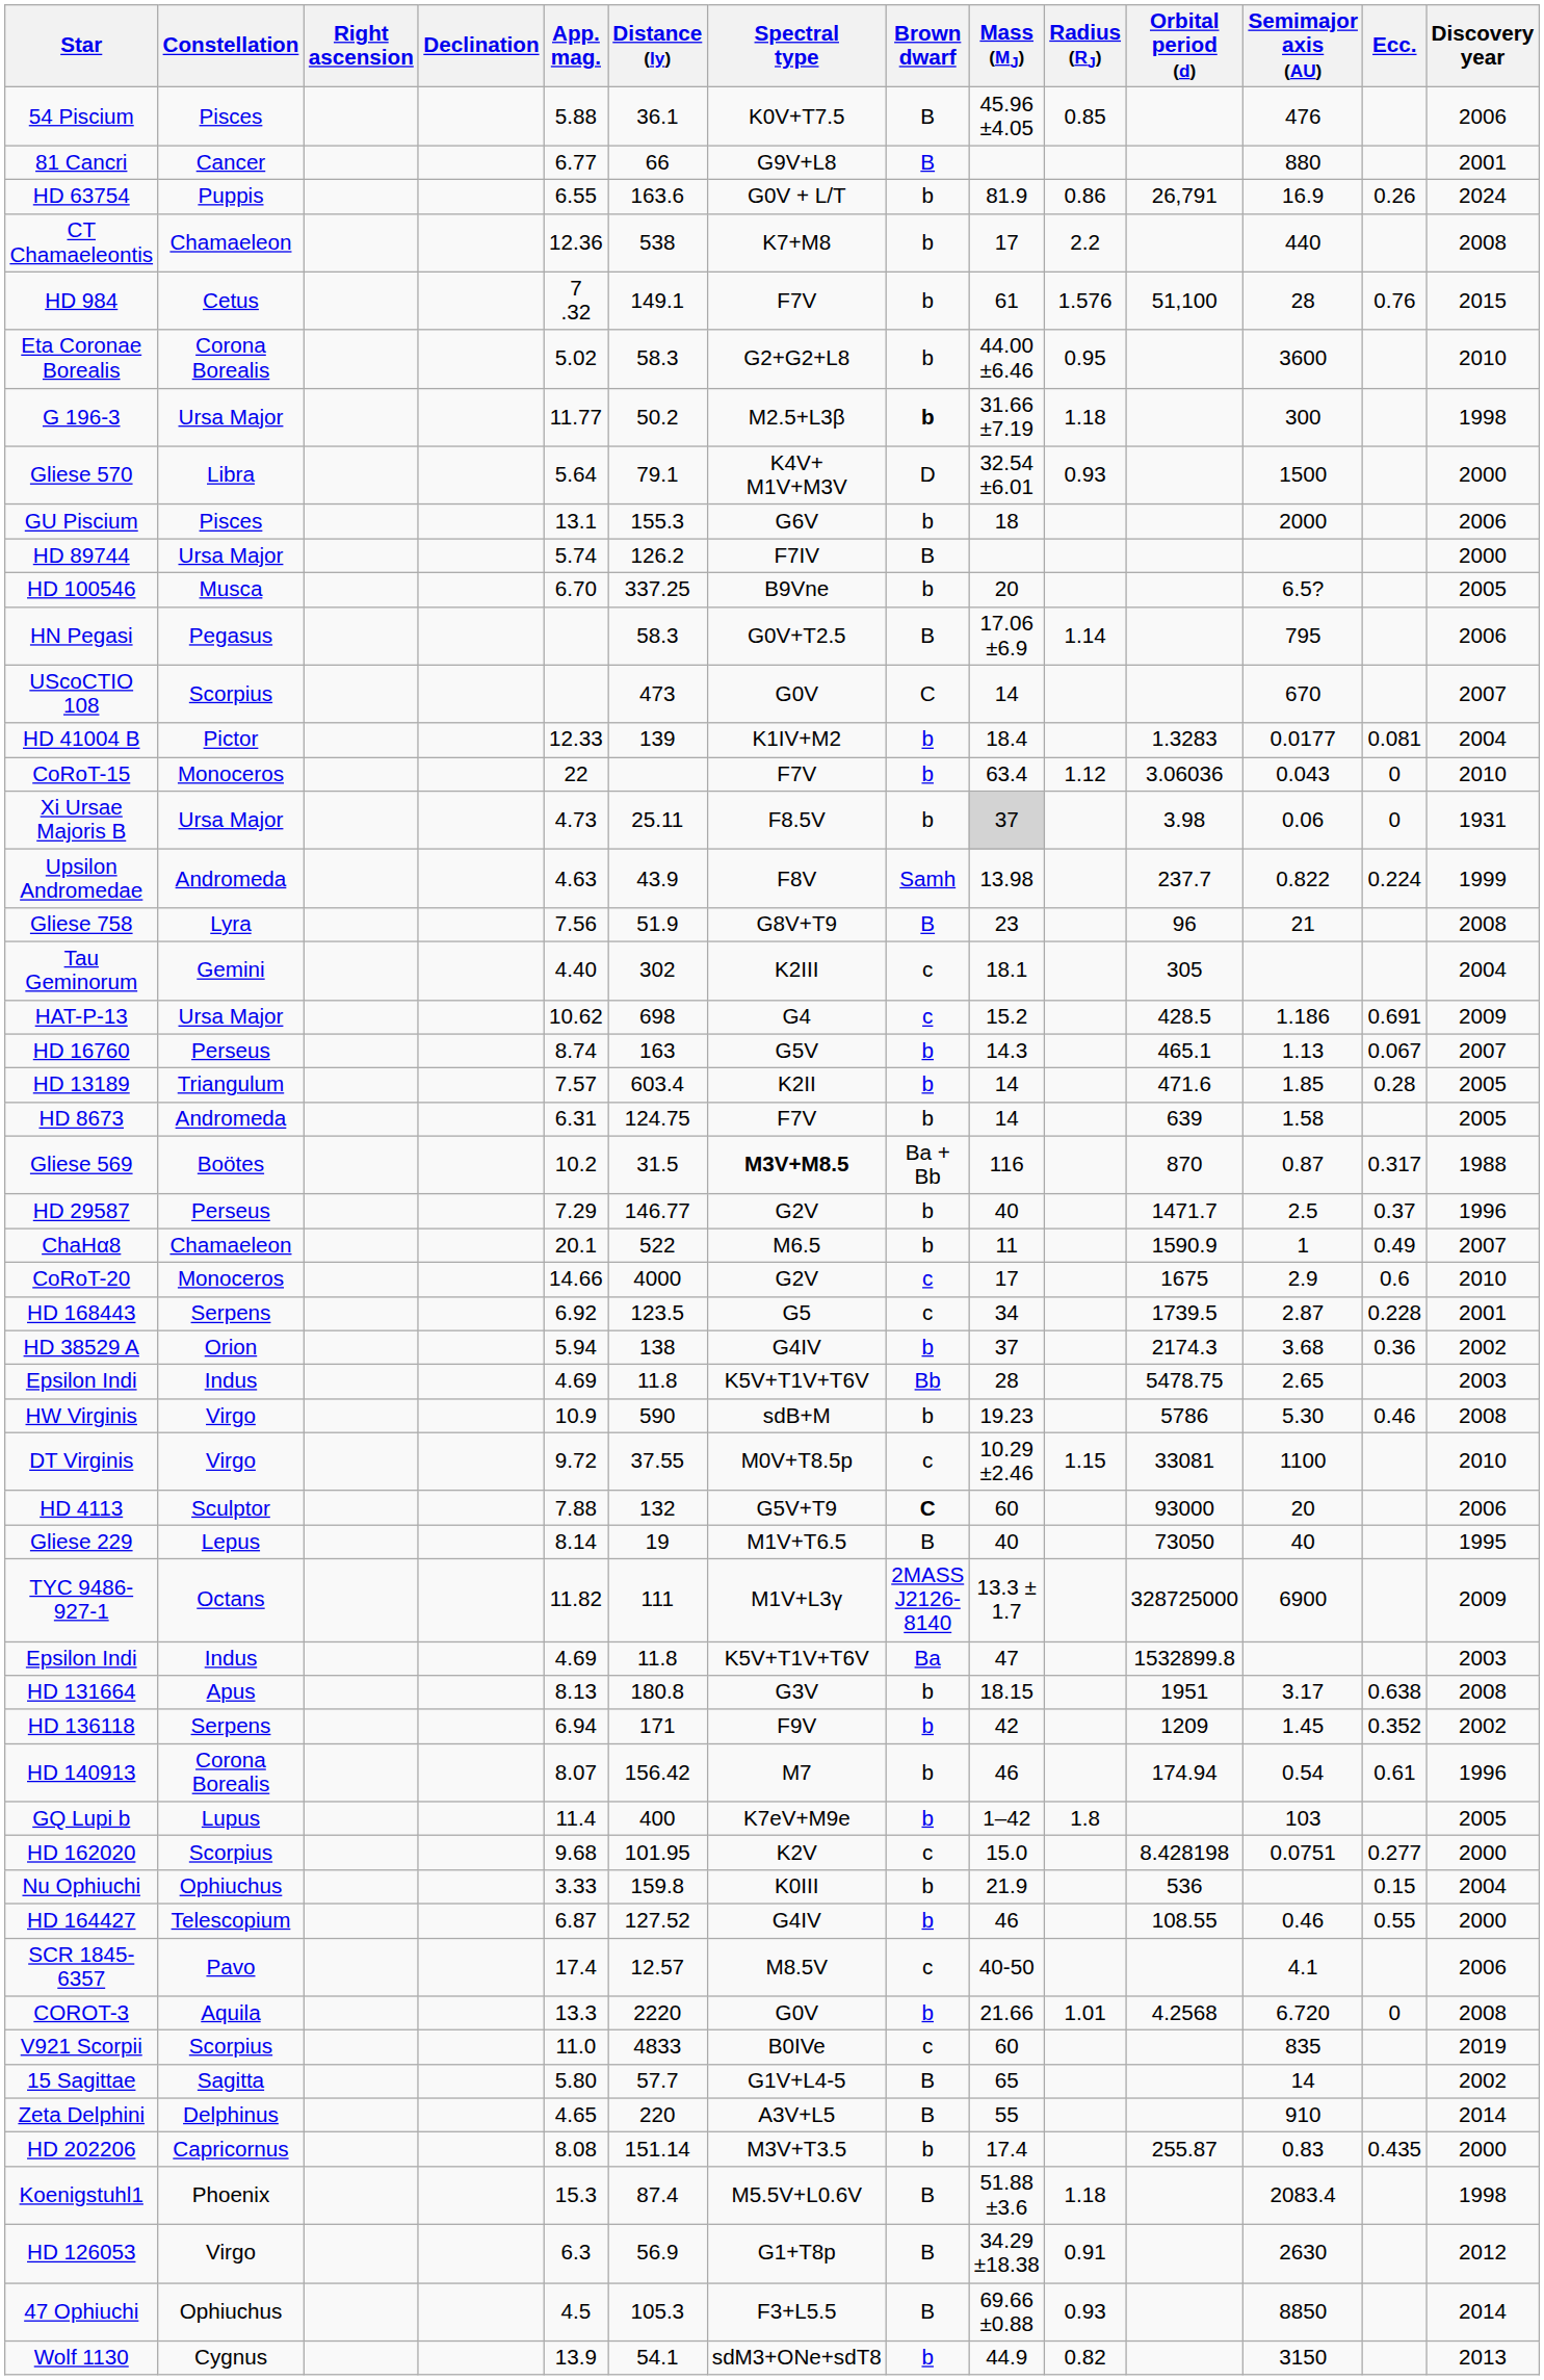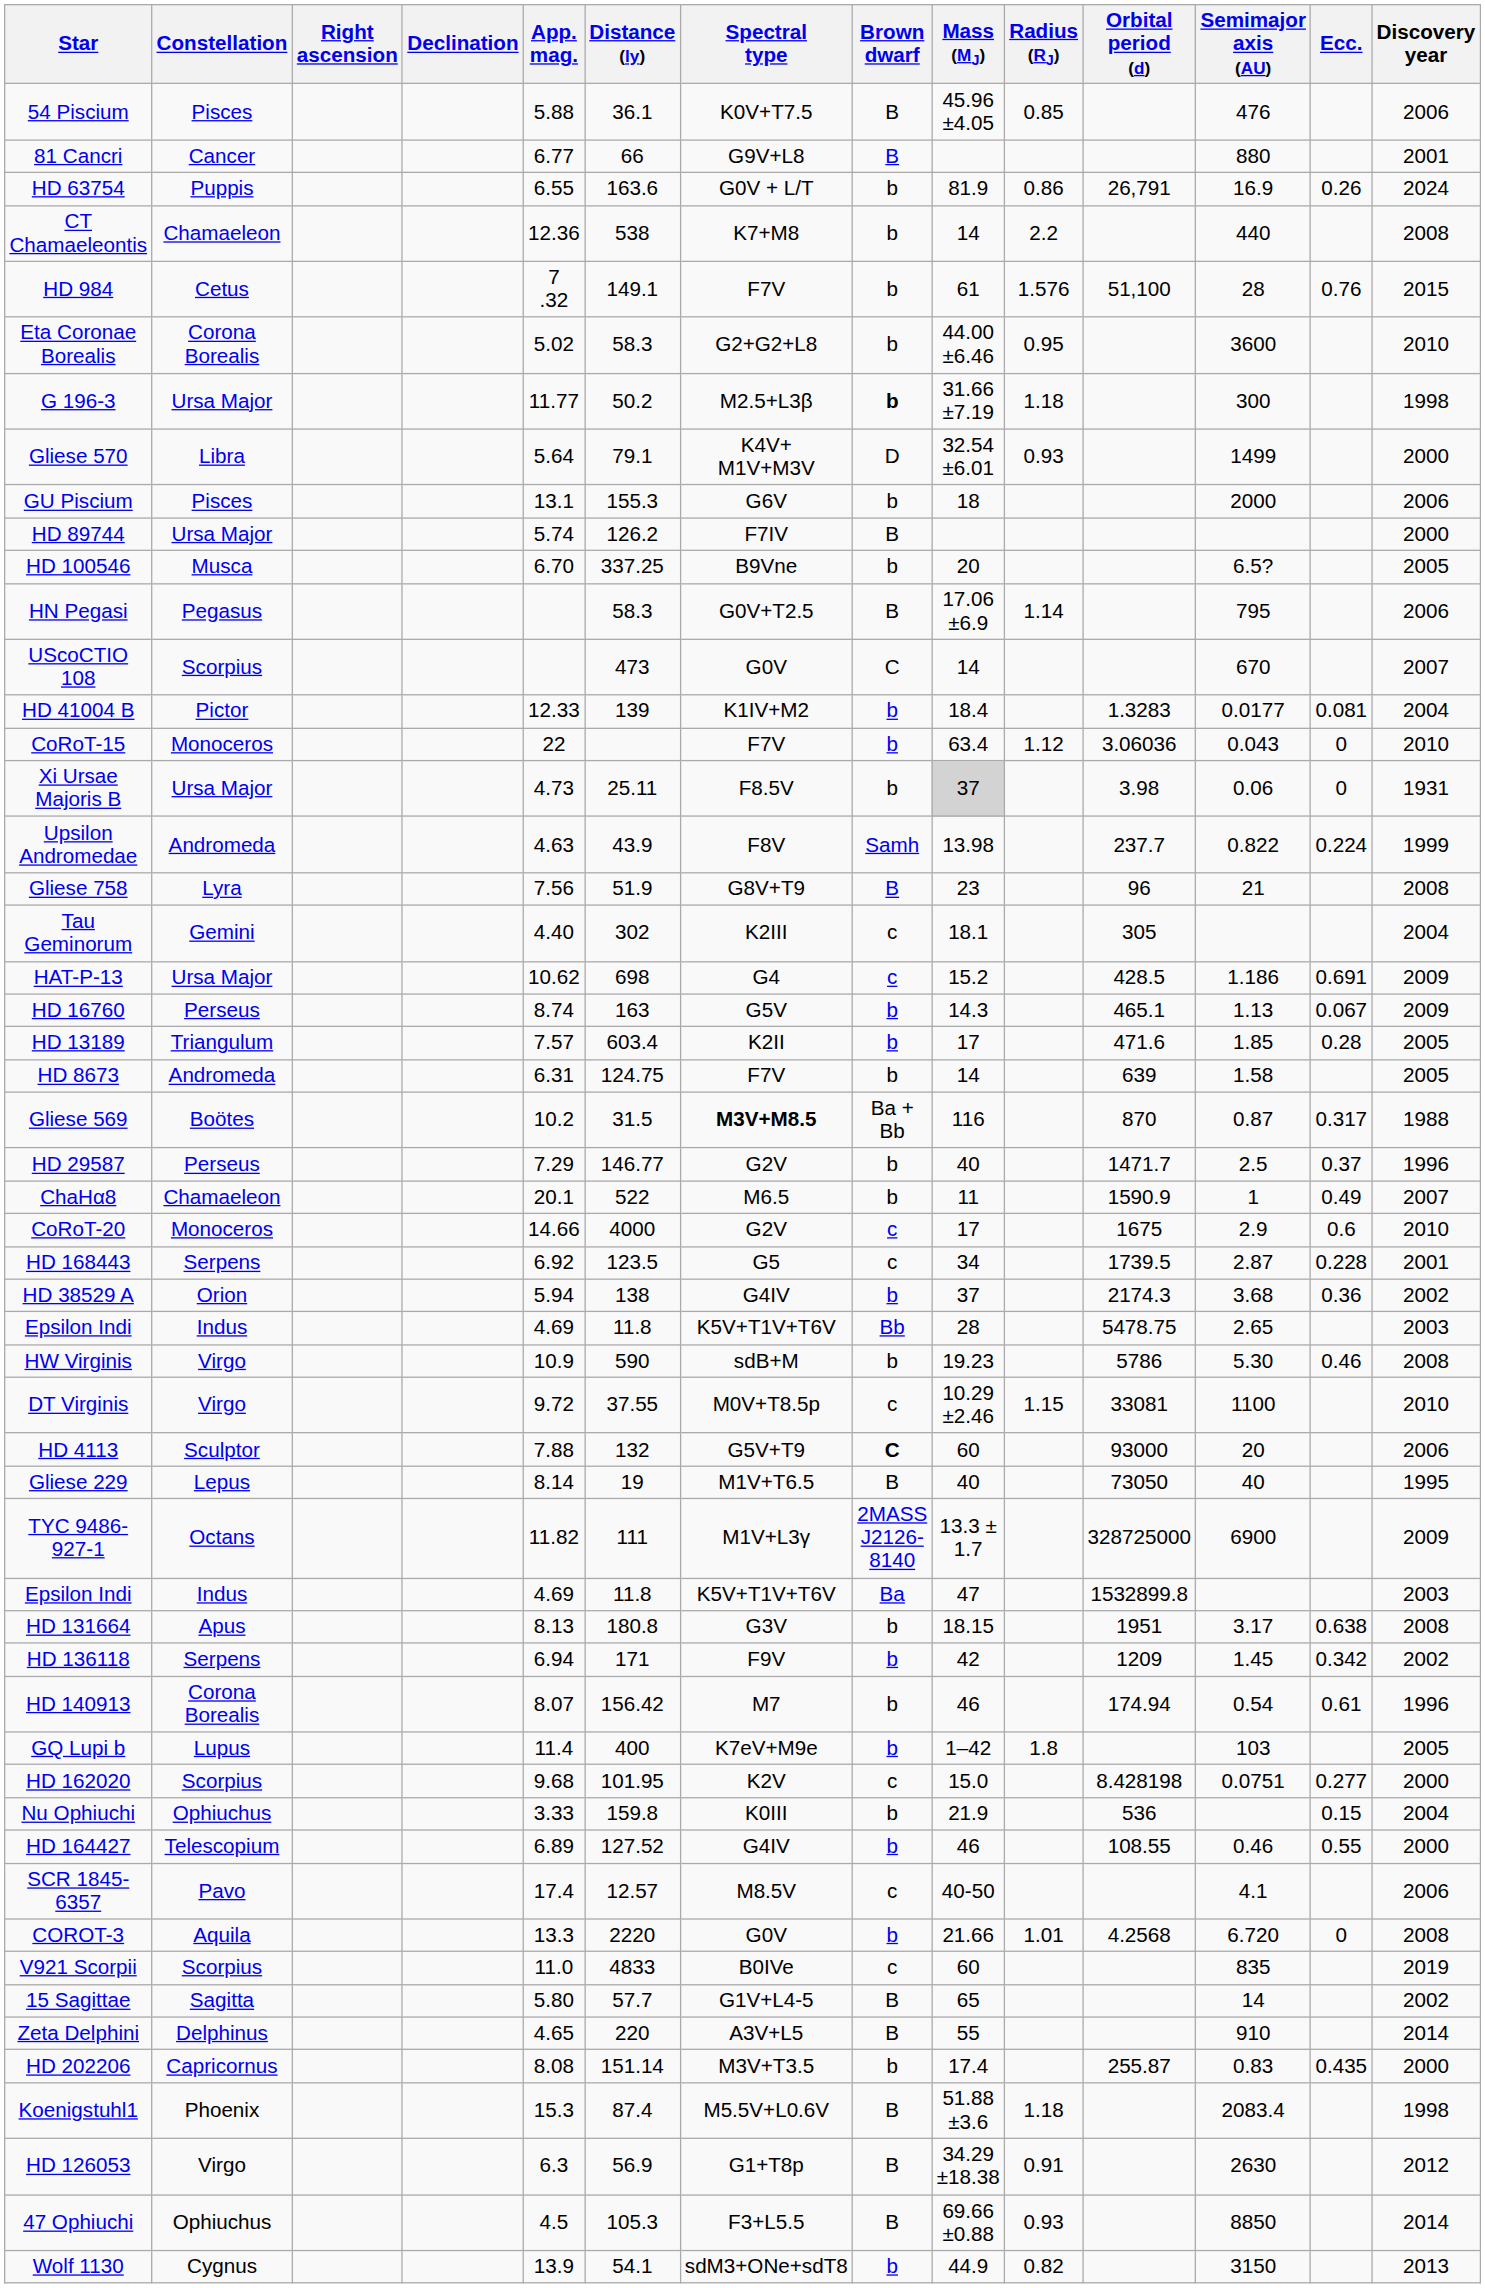CT Chamaeleontis | Mass (MJ): 17 -> 14
Gliese 570 | Semimajor axis (AU): 1500 -> 1499
HD 16760 | Discovery year: 2007 -> 2009
HD 13189 | Mass (MJ): 14 -> 17
HD 136118 | Ecc.: 0.352 -> 0.342
HD 164427 | App. mag.: 6.87 -> 6.89
